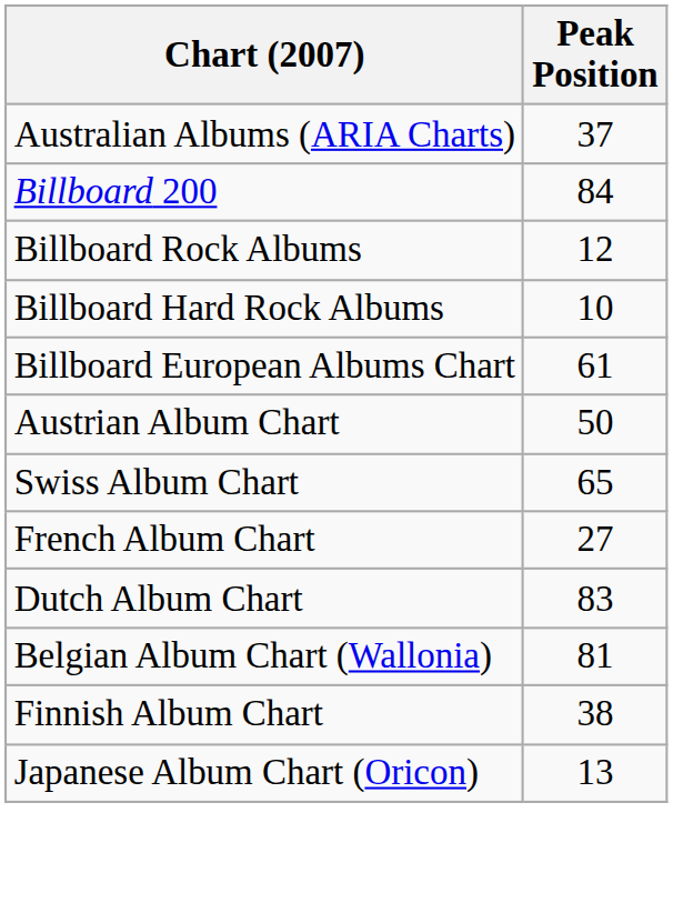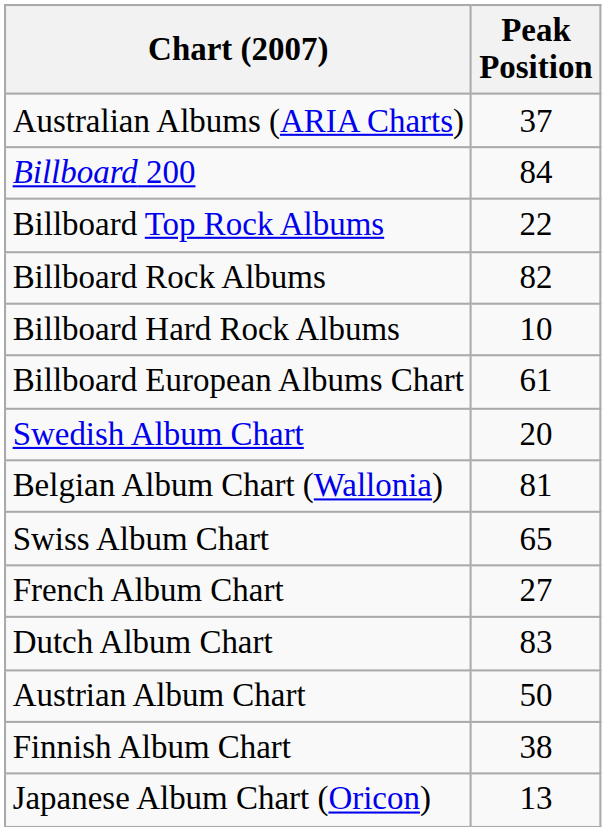+ row: Billboard Top Rock Albums | 22
Billboard Rock Albums | Peak Position: 12 -> 82
+ row: Swedish Album Chart | 20
rows swapped: Austrian Album Chart <-> Belgian Album Chart (Wallonia)
